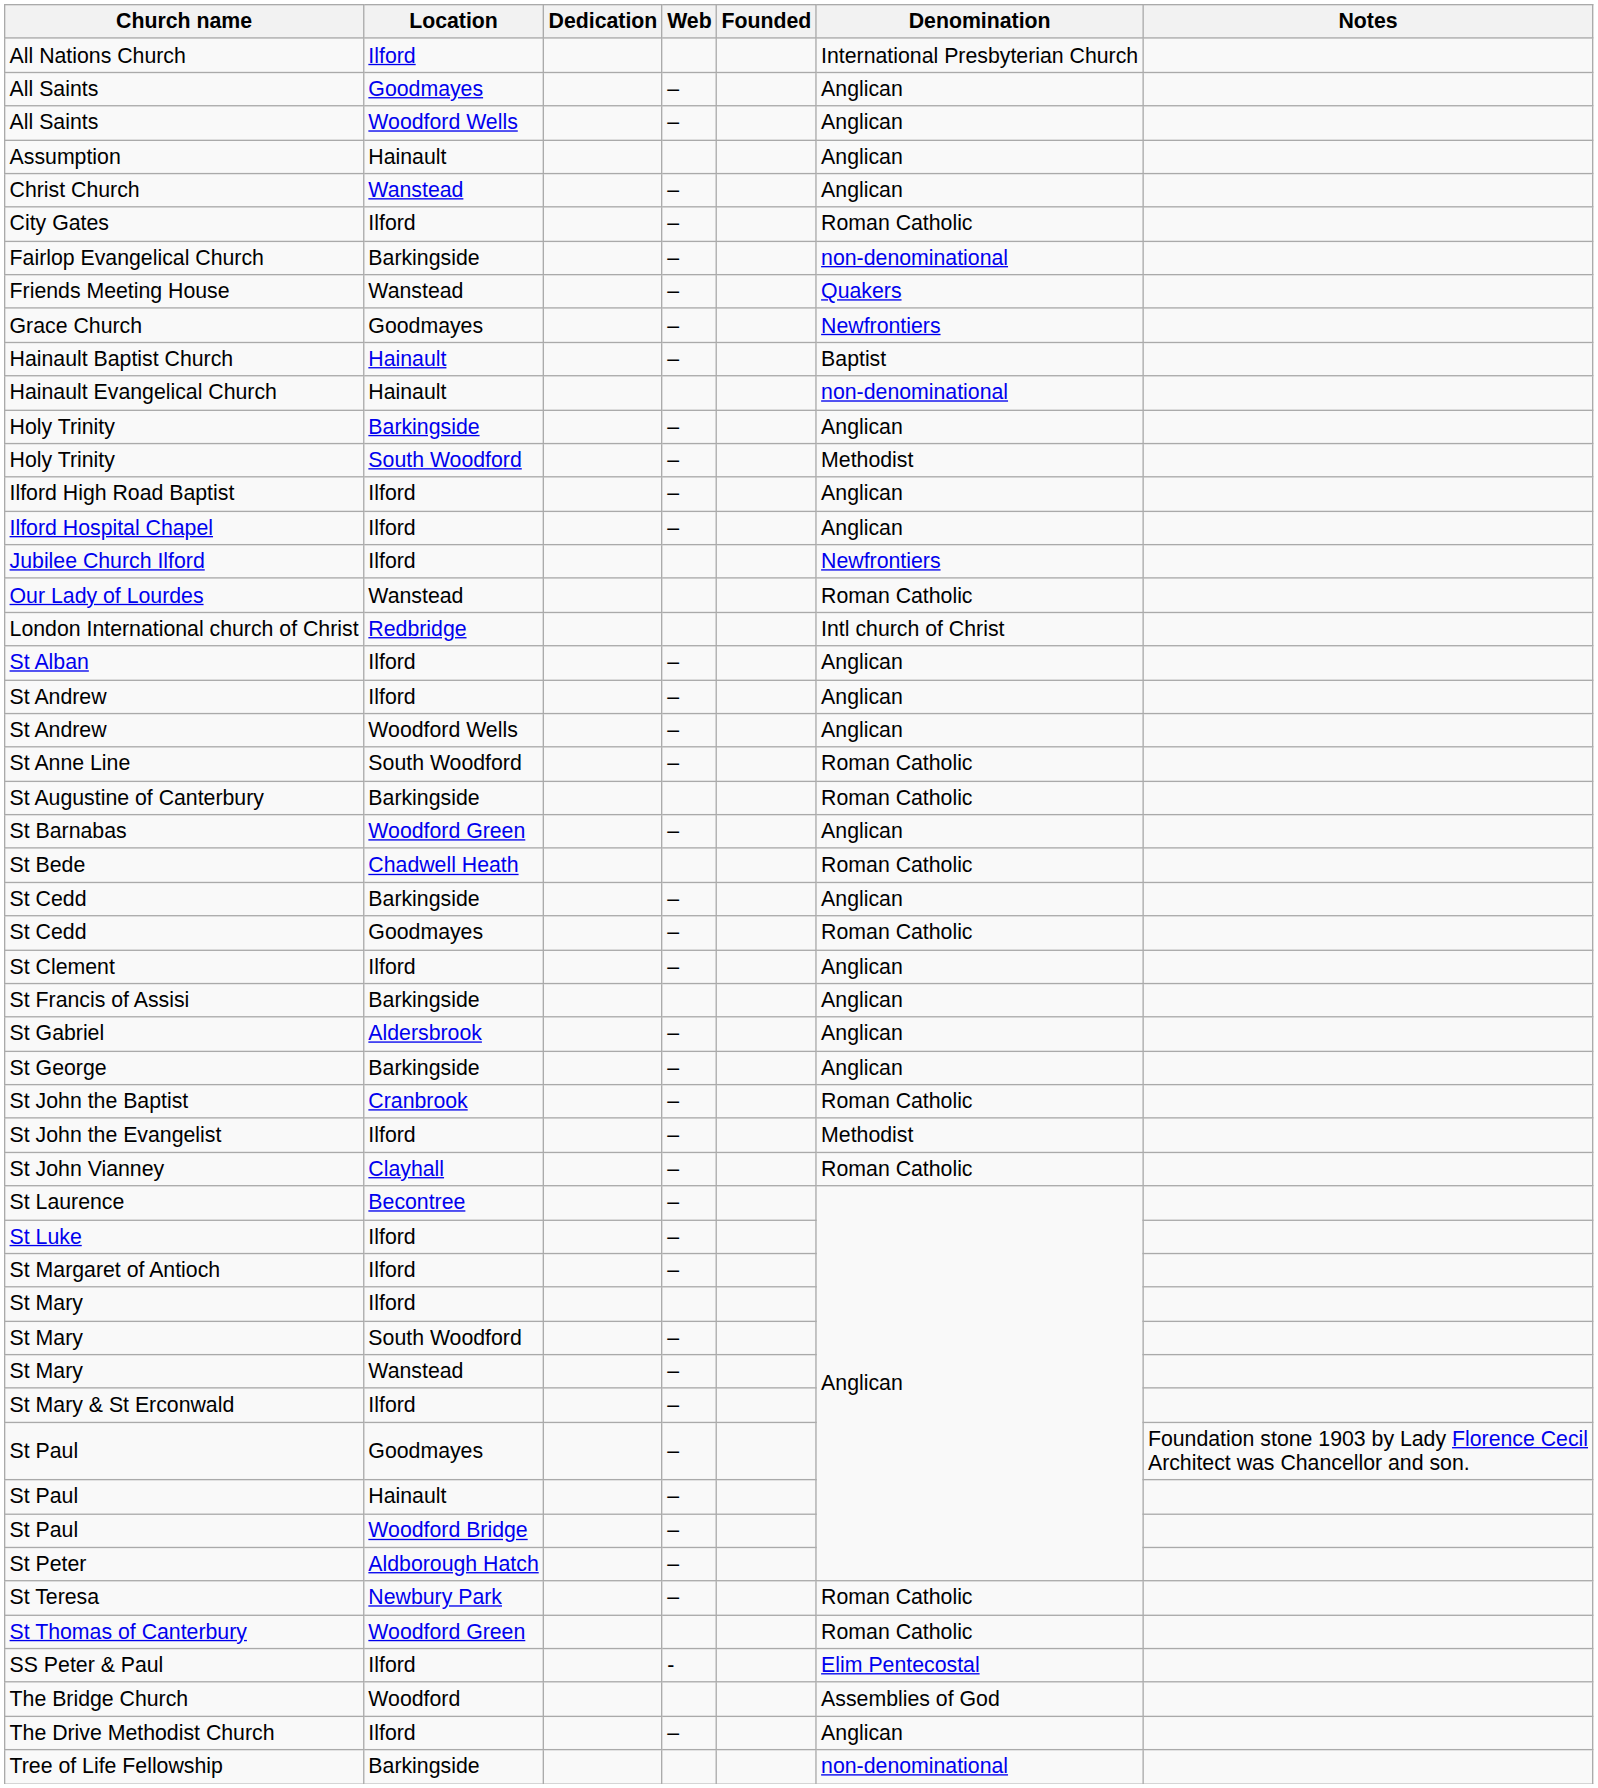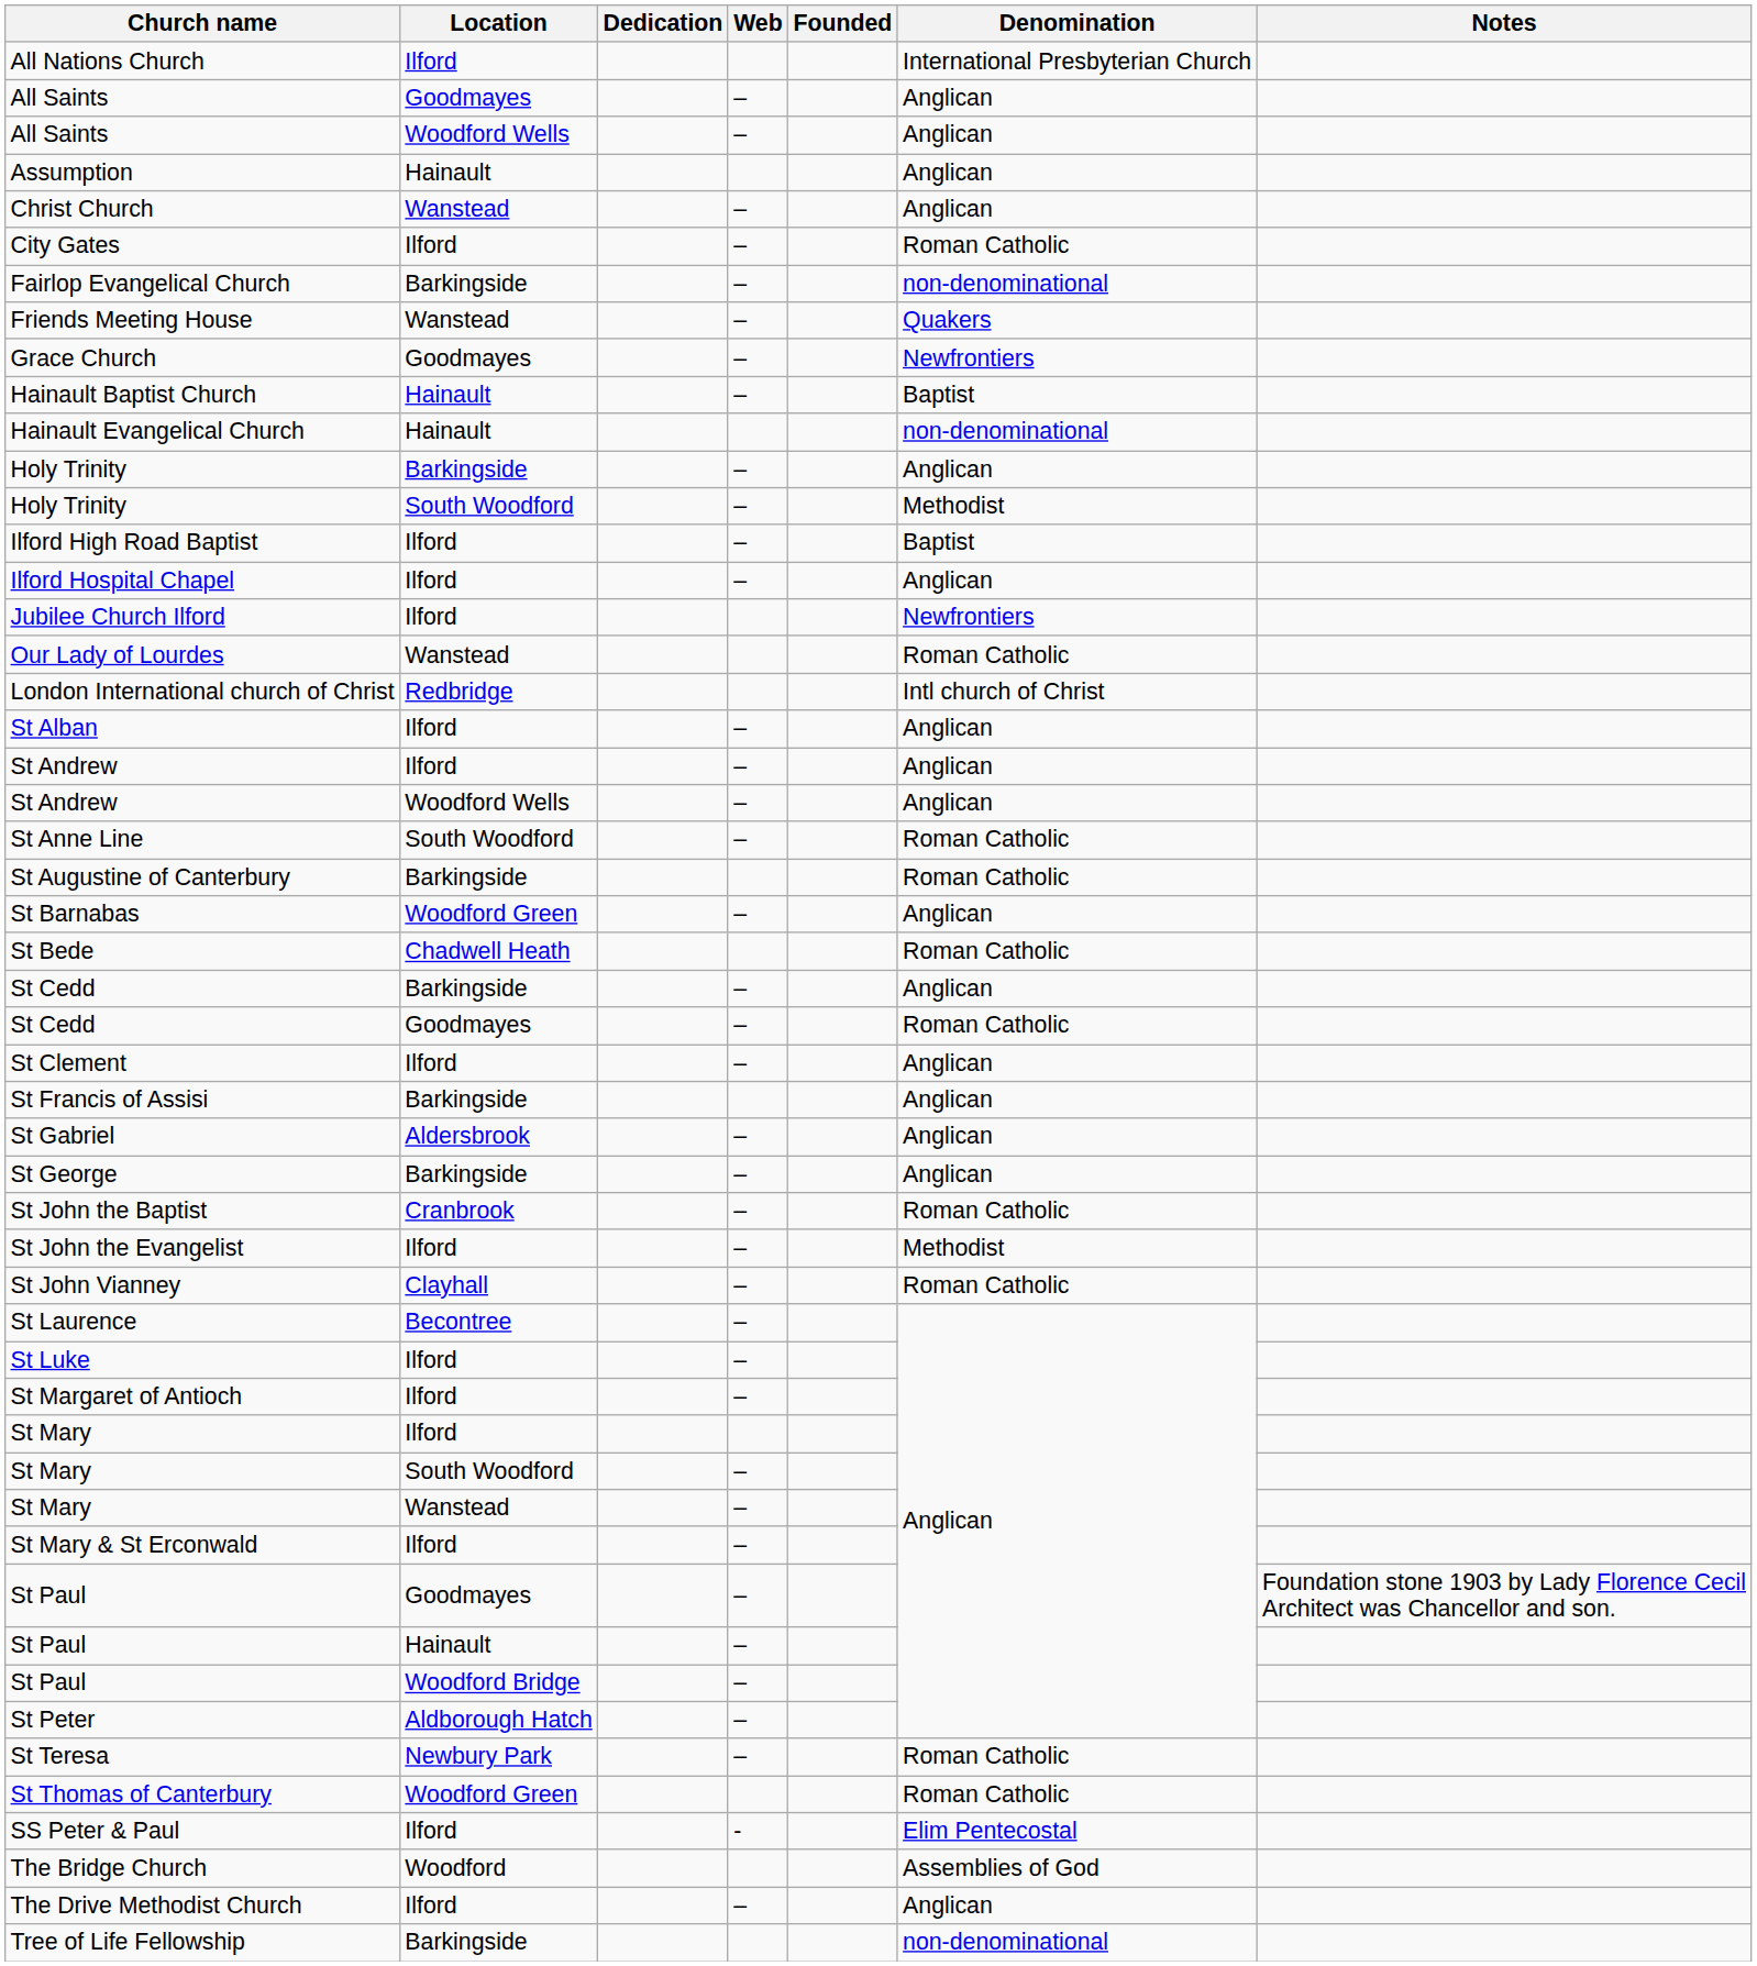Ilford High Road Baptist | Denomination: Anglican -> Baptist
